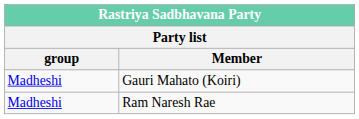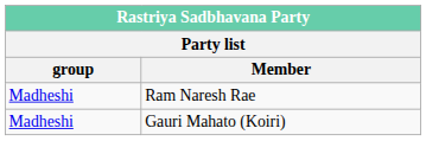rows swapped: Gauri Mahato (Koiri) <-> Ram Naresh Rae
